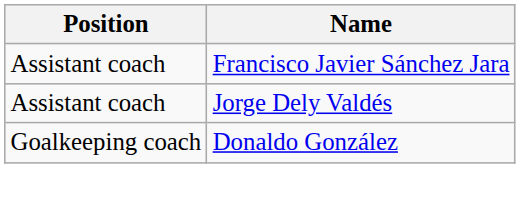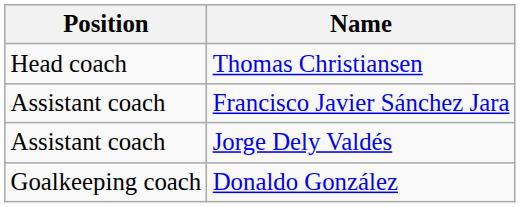+ row: Head coach | Thomas Christiansen
